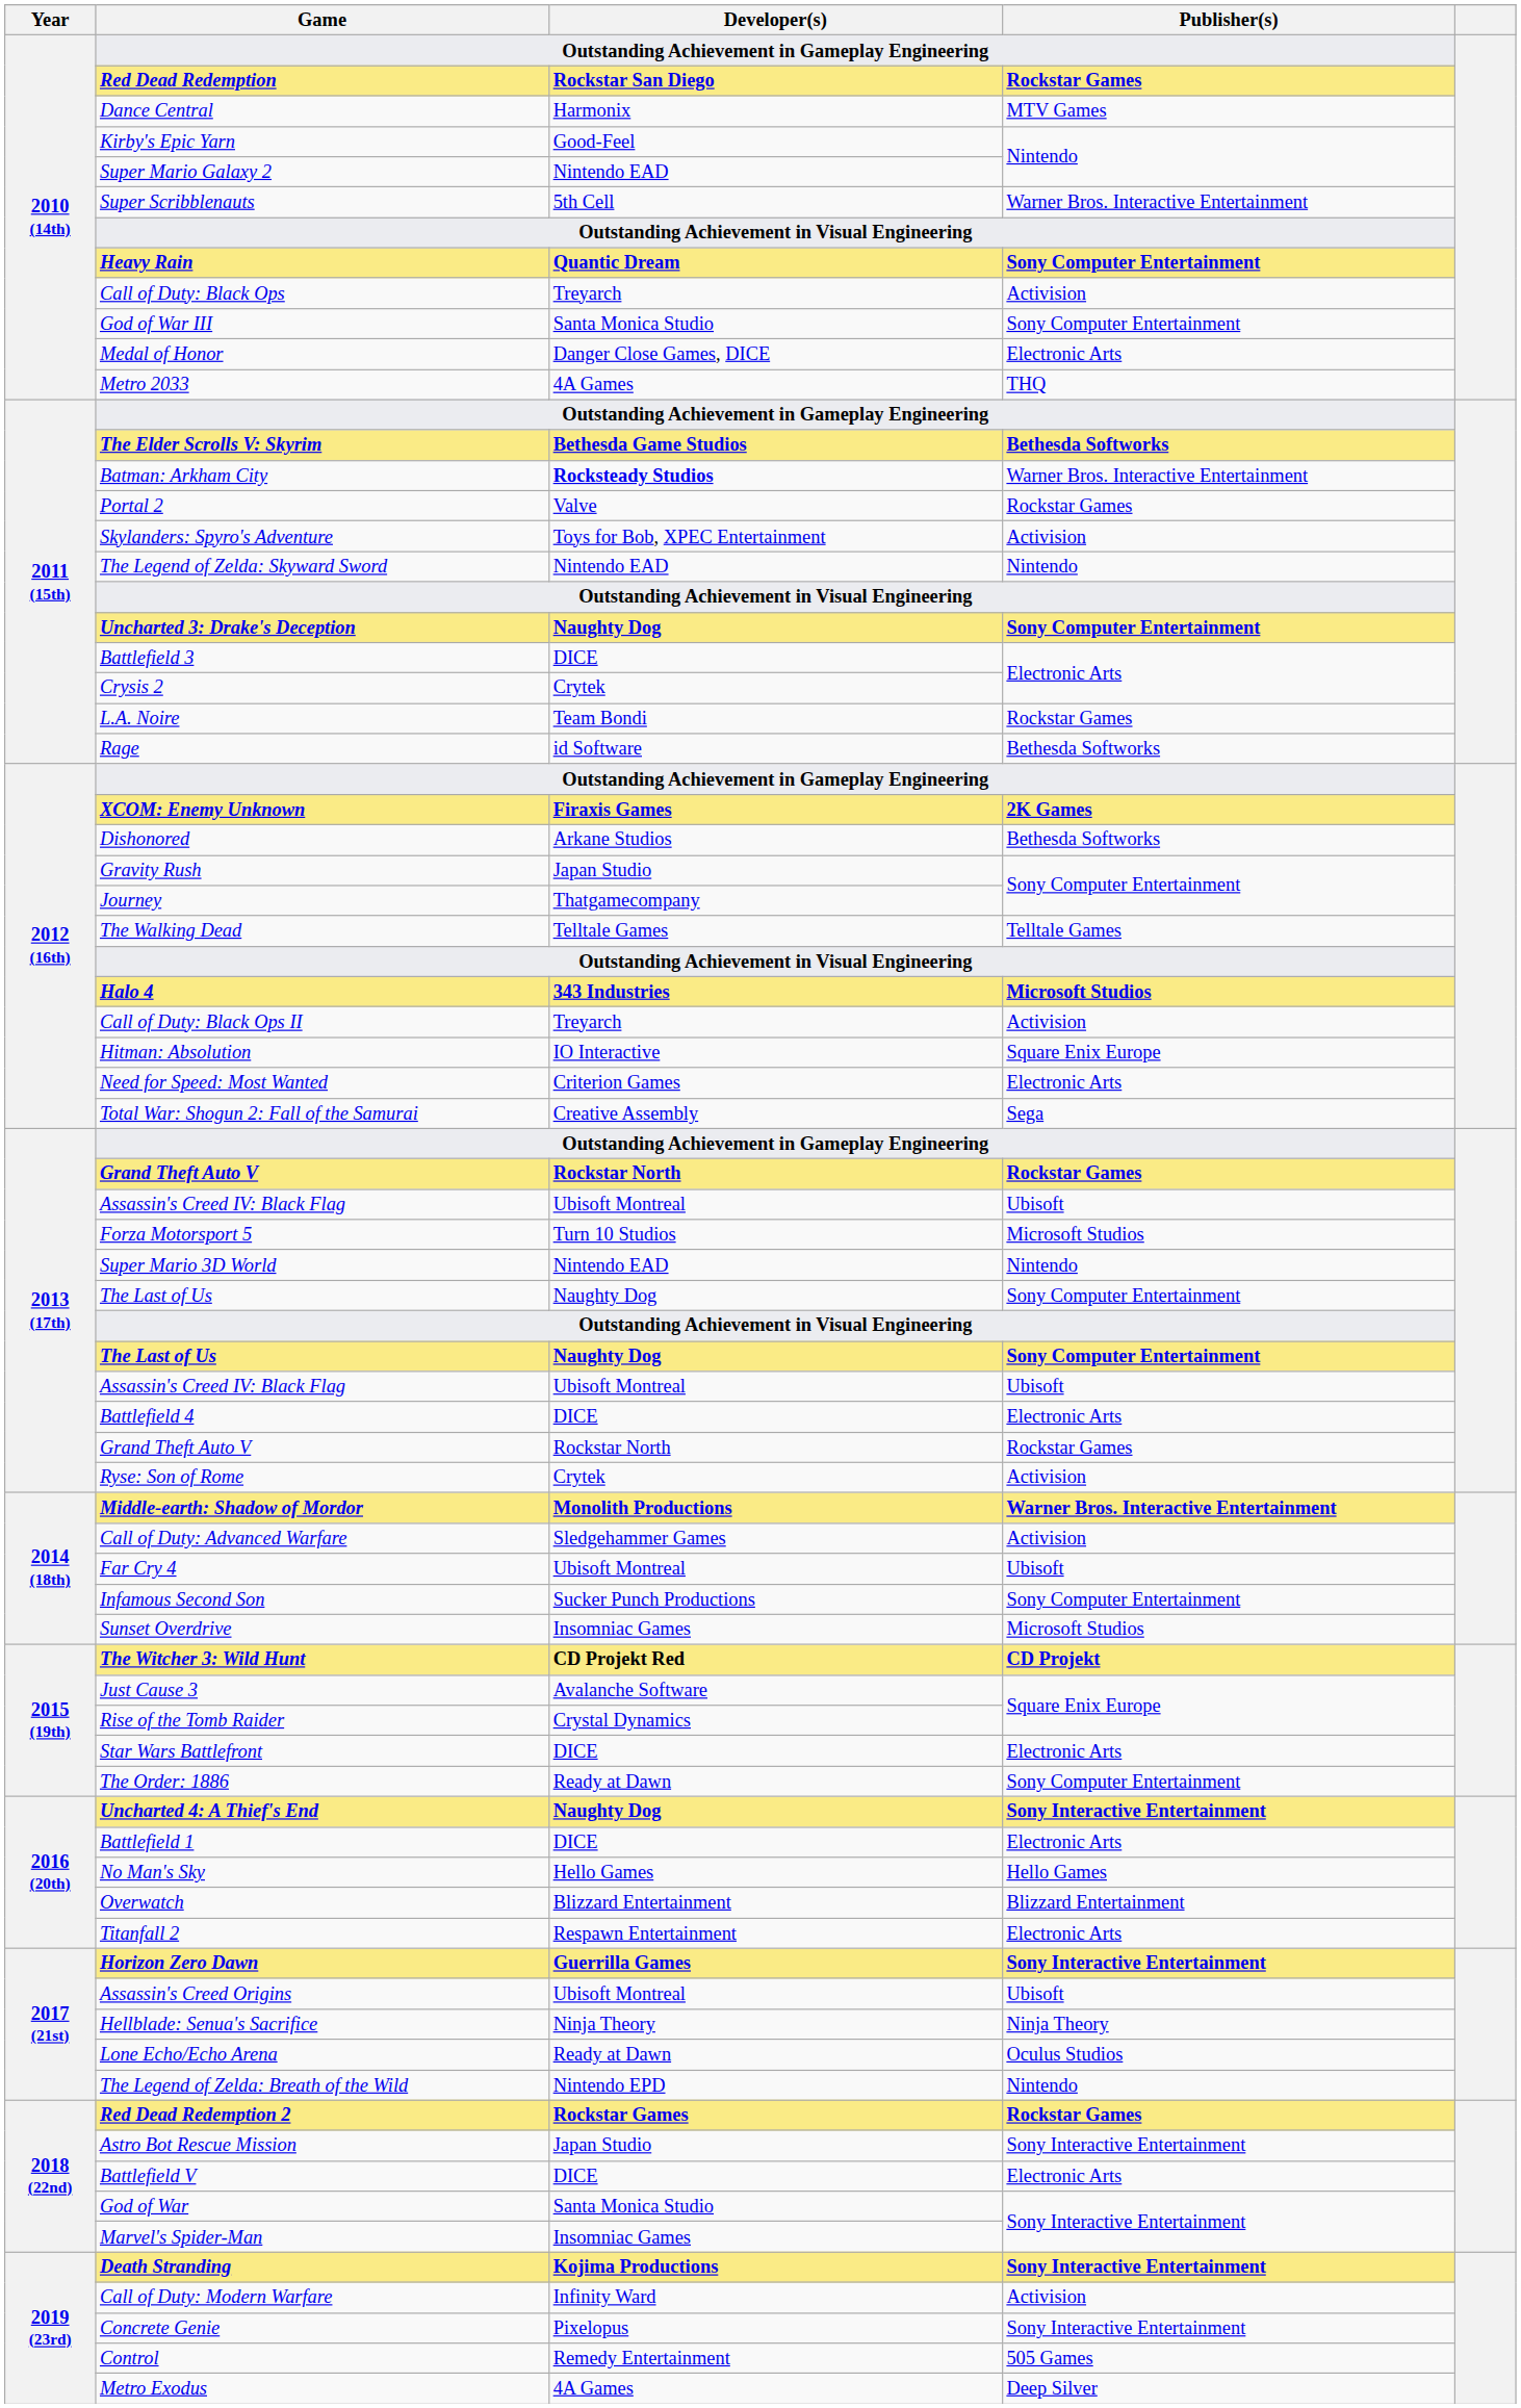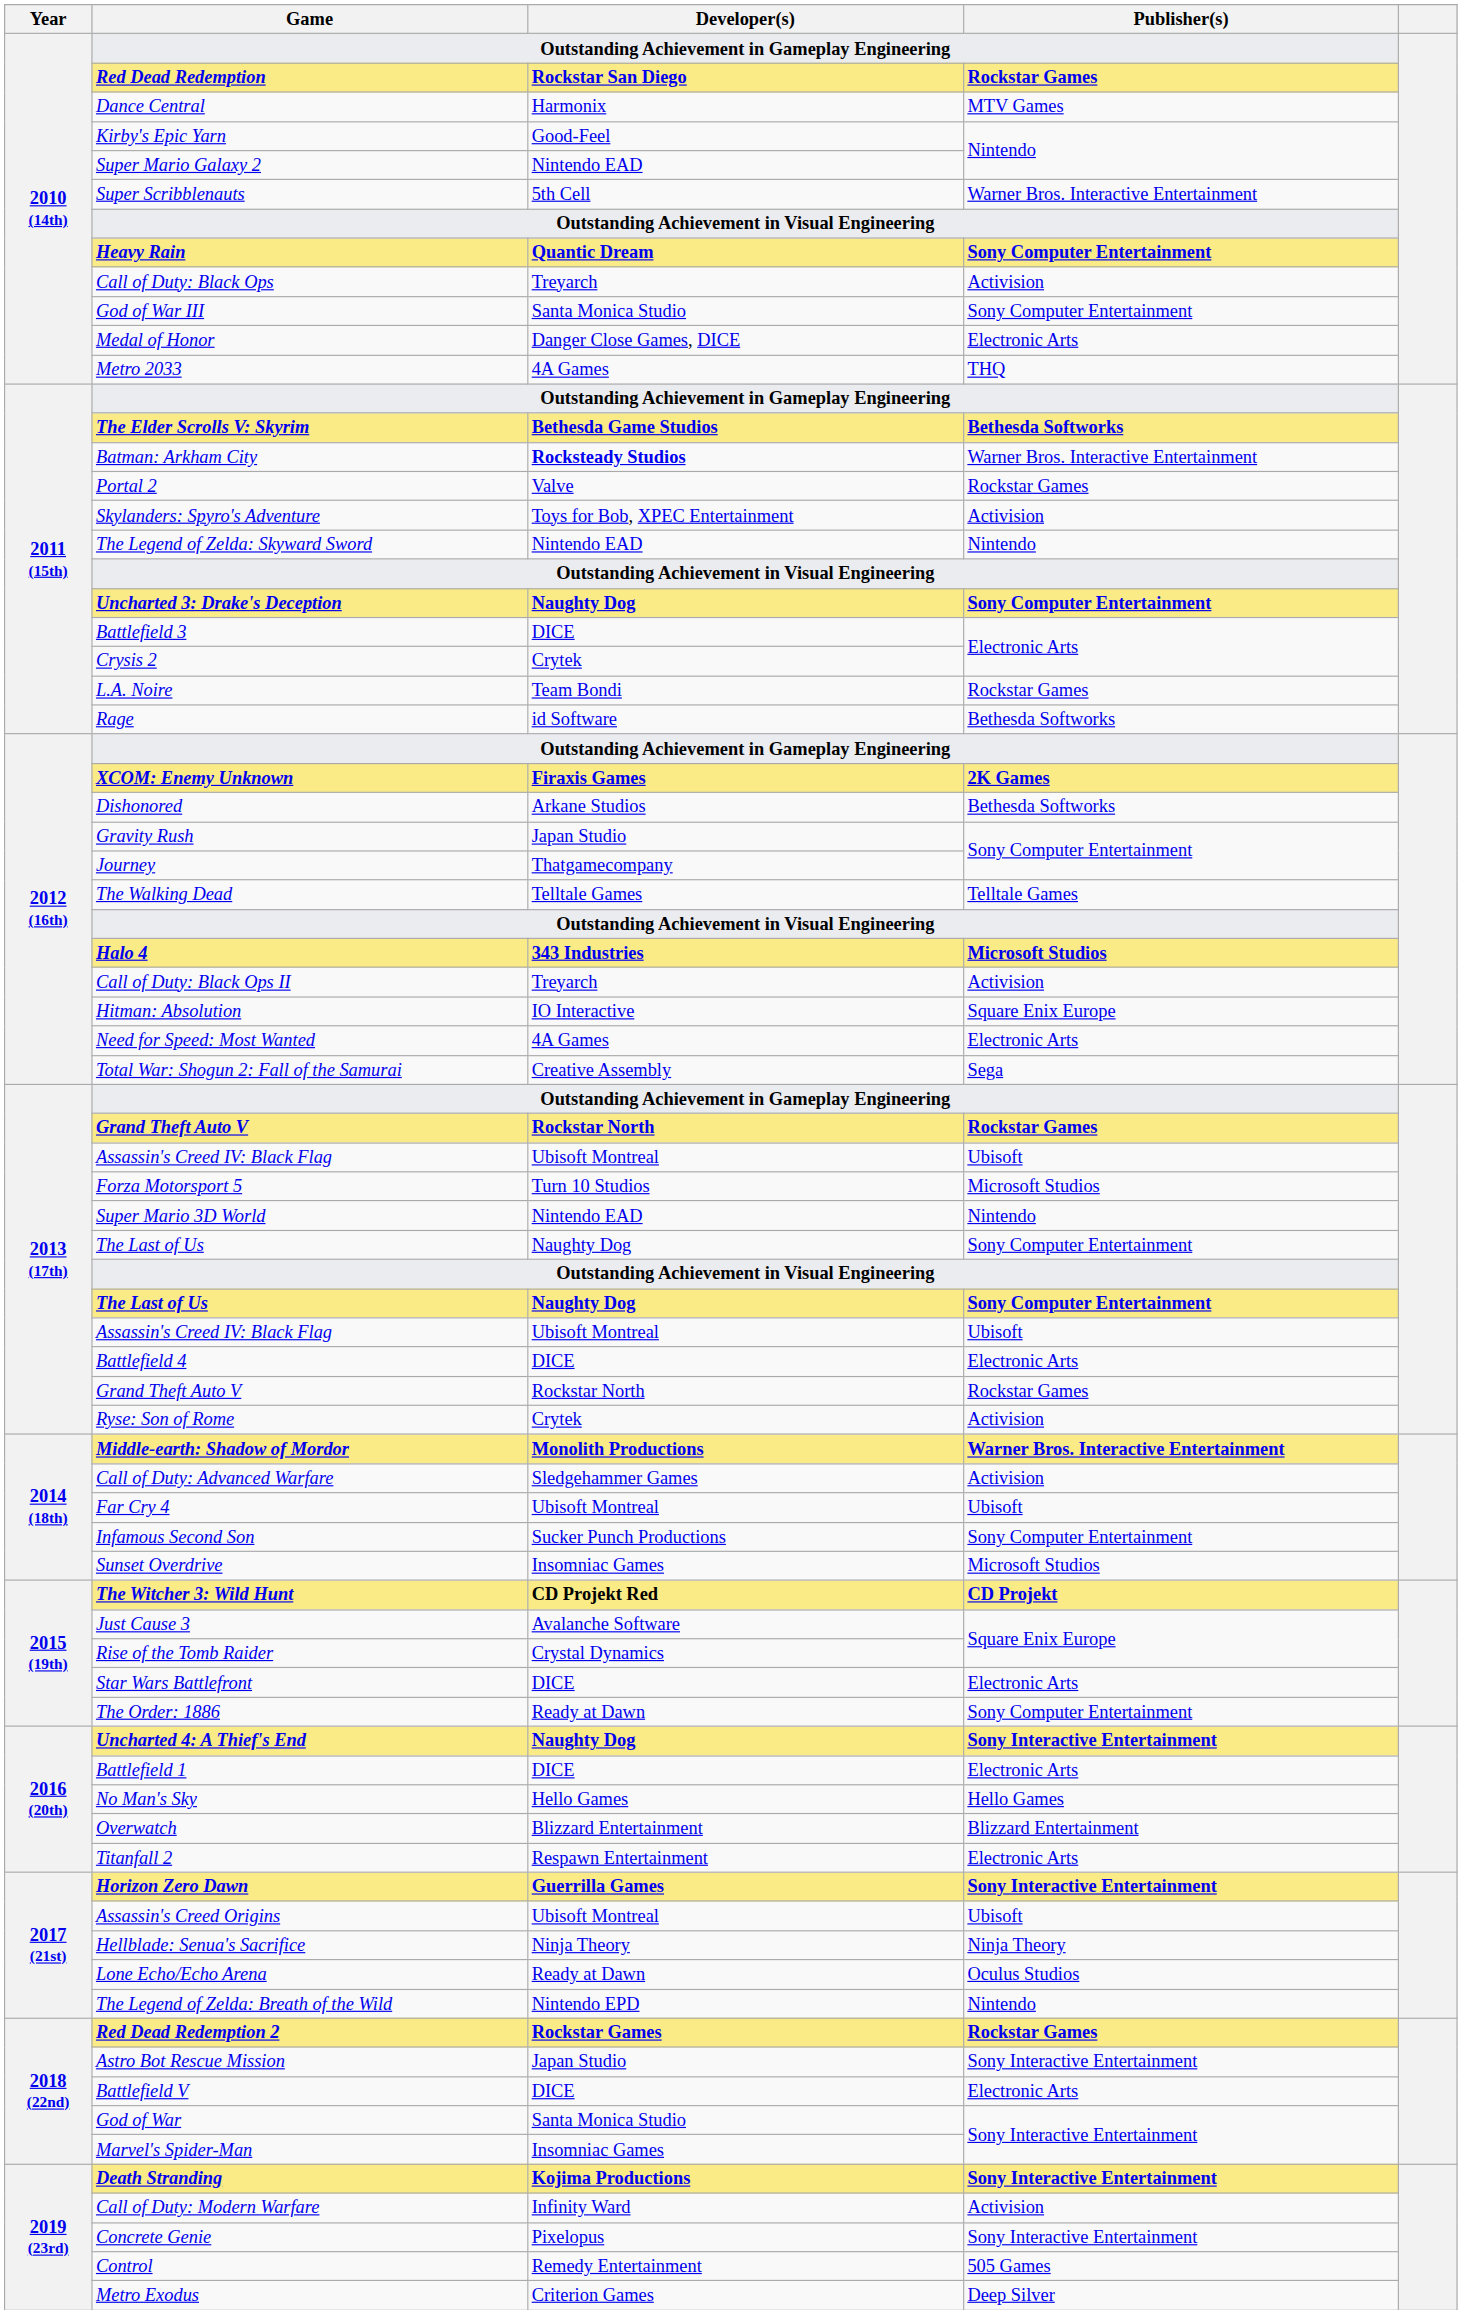Need for Speed: Most Wanted | Developer(s): Criterion Games -> 4A Games
Metro Exodus | Developer(s): 4A Games -> Criterion Games
